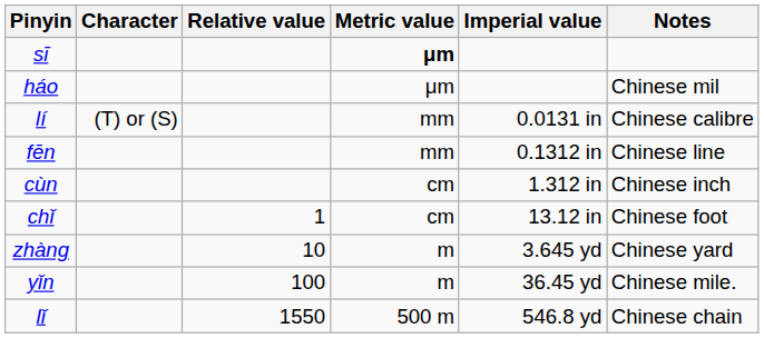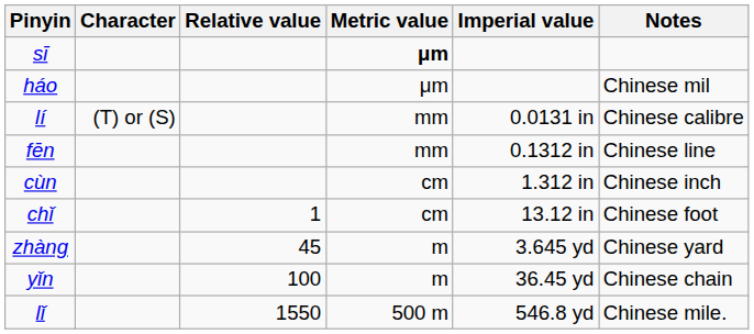zhàng | Relative value: 10 -> 45
yǐn | Notes: Chinese mile. -> Chinese chain
lǐ | Notes: Chinese chain -> Chinese mile.
